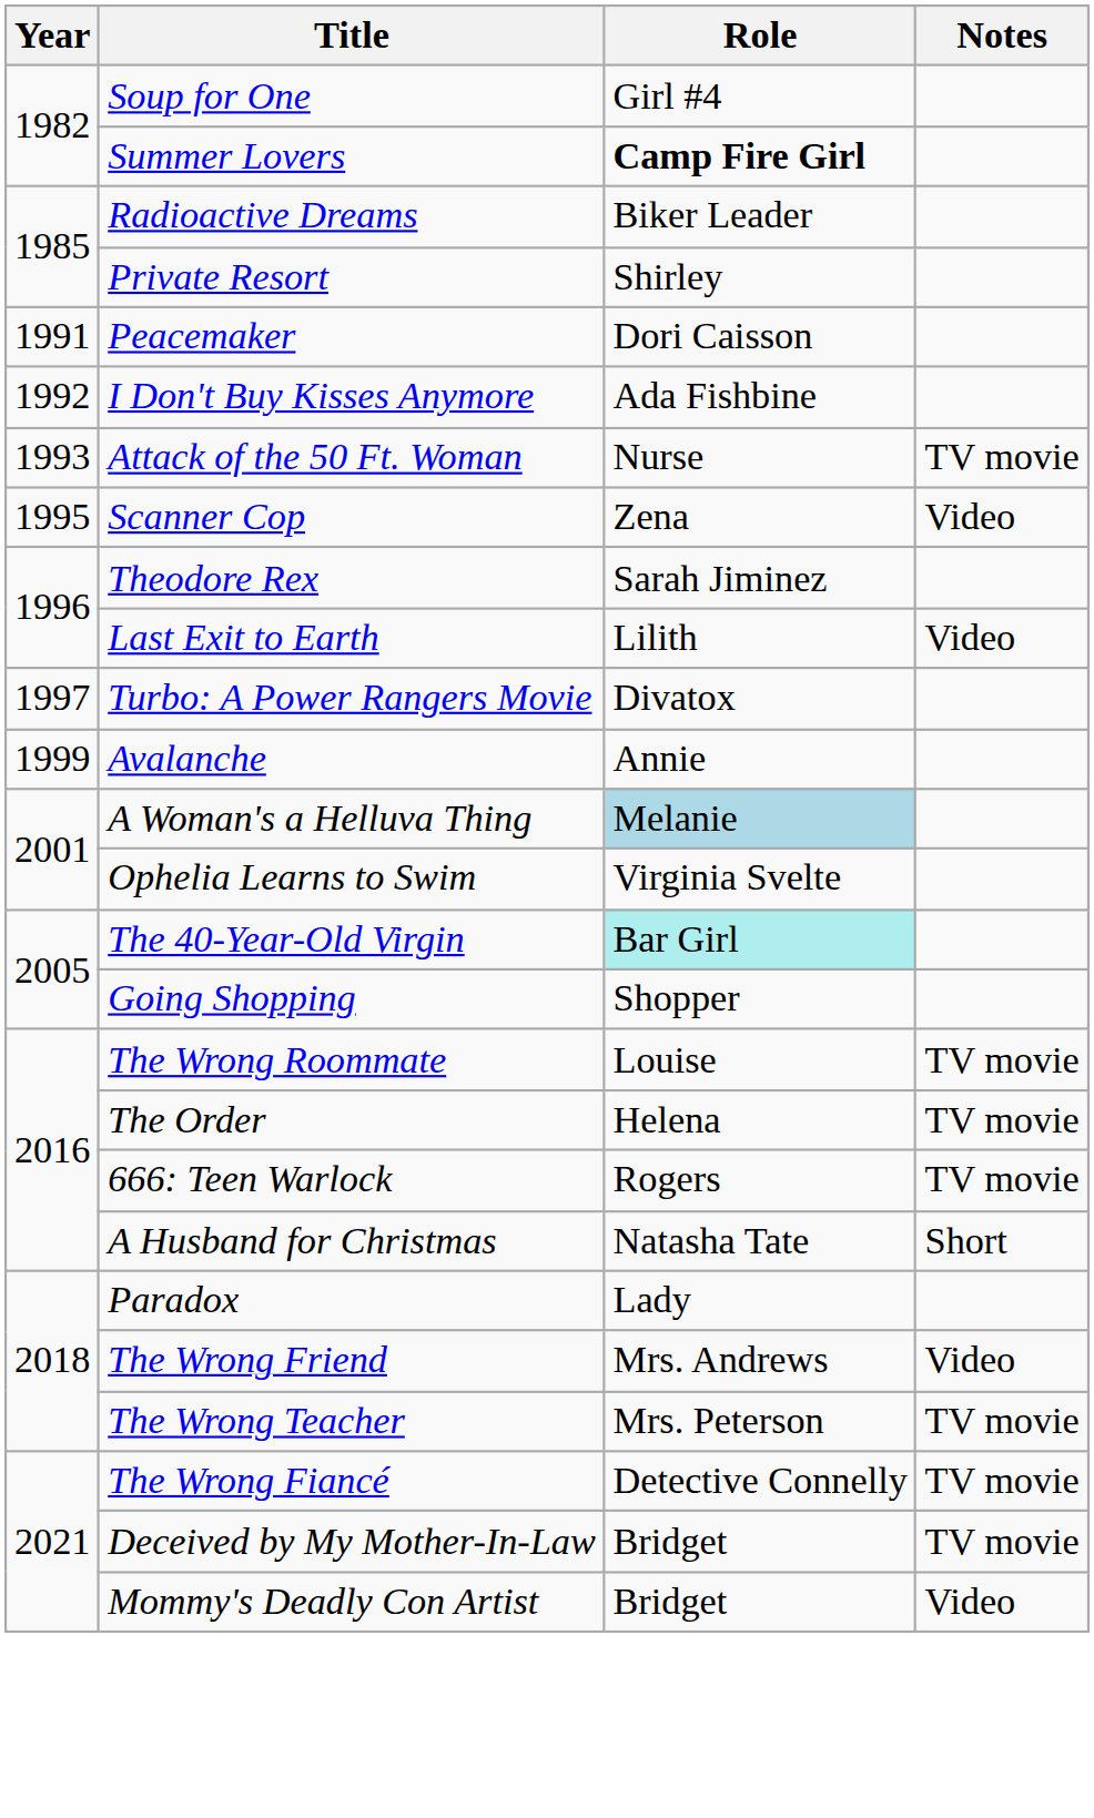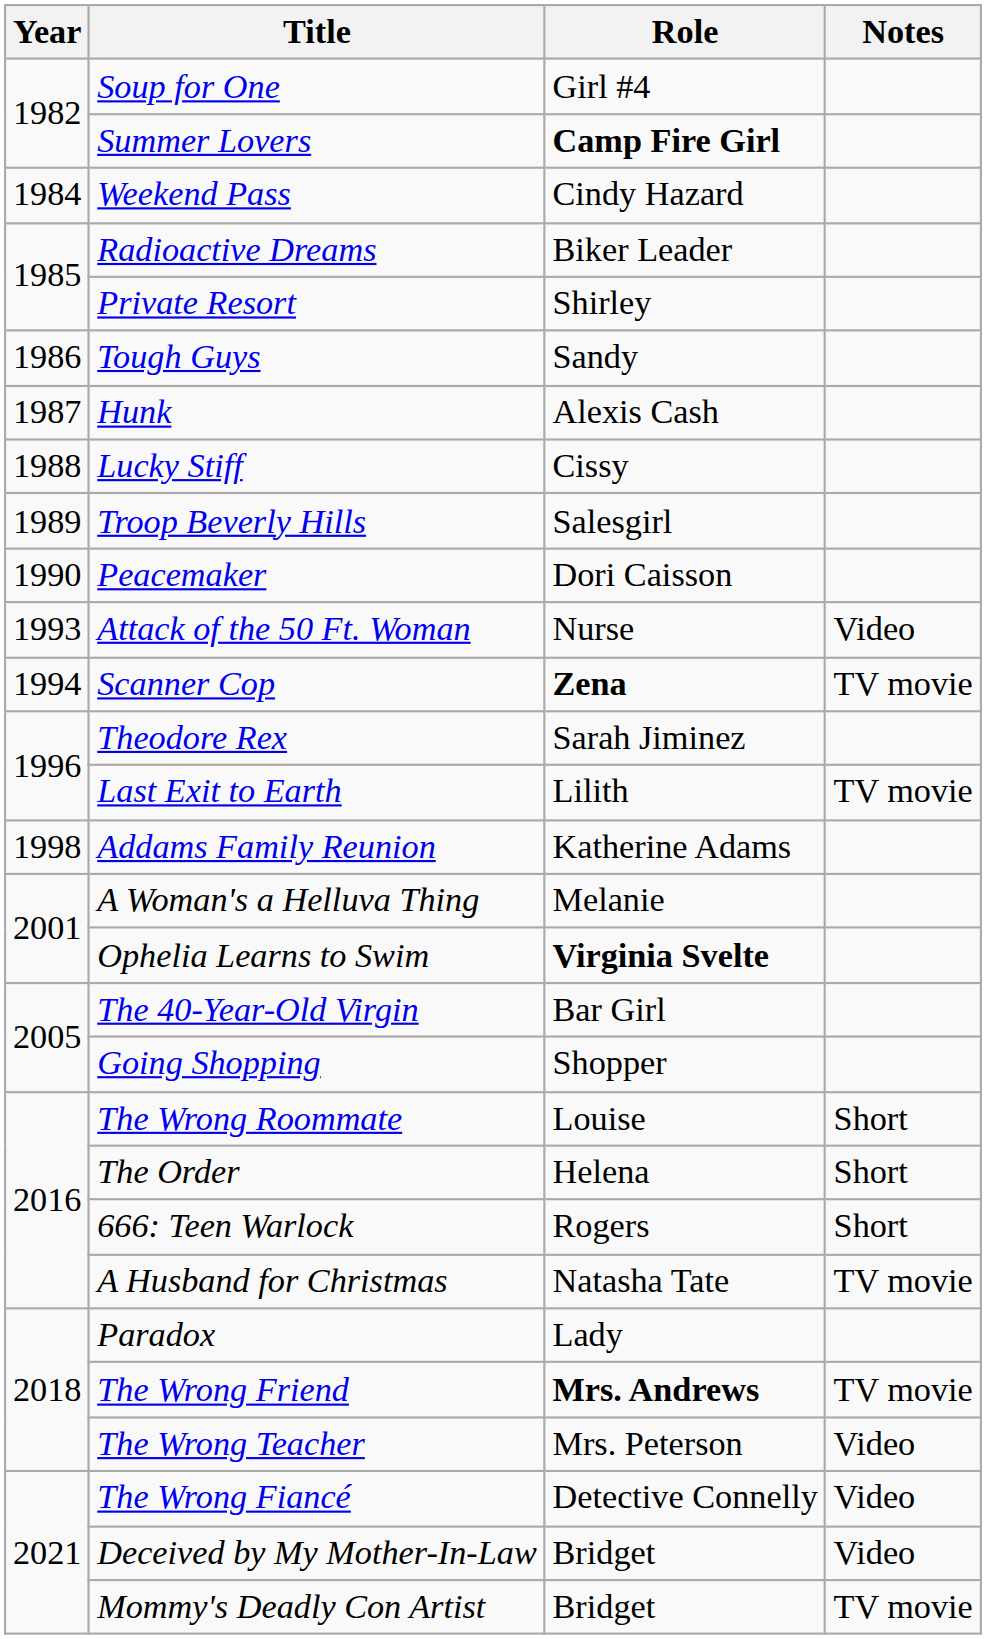+ row: 1984 | Weekend Pass | Cindy Hazard
+ row: 1986 | Tough Guys | Sandy
+ row: 1987 | Hunk | Alexis Cash
+ row: 1988 | Lucky Stiff | Cissy
+ row: 1989 | Troop Beverly Hills | Salesgirl
Peacemaker | Year: 1991 -> 1990
- row: 1992 | I Don't Buy Kisses Anymore | Ada Fishbine
Attack of the 50 Ft. Woman | Notes: TV movie -> Video
Scanner Cop | Year: 1995 -> 1994
Scanner Cop | Role: normal -> bold
Scanner Cop | Notes: Video -> TV movie
Last Exit to Earth | Notes: Video -> TV movie
- row: 1997 | Turbo: A Power Rangers Movie | Divatox
+ row: 1998 | Addams Family Reunion | Katherine Adams
- row: 1999 | Avalanche | Annie
A Woman's a Helluva Thing | Role: lightblue background -> no background
Ophelia Learns to Swim | Role: normal -> bold
The 40-Year-Old Virgin | Role: paleturquoise background -> no background
The Wrong Roommate | Notes: TV movie -> Short
The Order | Notes: TV movie -> Short
666: Teen Warlock | Notes: TV movie -> Short
A Husband for Christmas | Notes: Short -> TV movie
The Wrong Friend | Role: normal -> bold
The Wrong Friend | Notes: Video -> TV movie
The Wrong Teacher | Notes: TV movie -> Video
The Wrong Fiancé | Notes: TV movie -> Video
Deceived by My Mother-In-Law | Notes: TV movie -> Video
Mommy's Deadly Con Artist | Notes: Video -> TV movie
